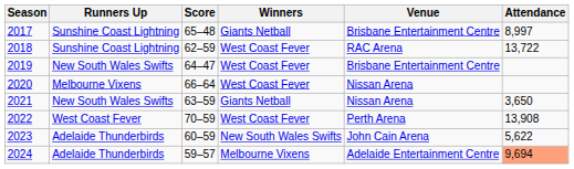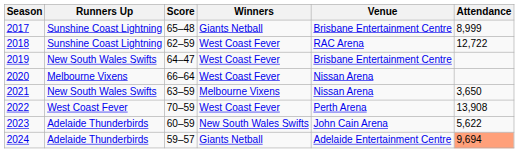2017 | Attendance: 8,997 -> 8,999
2018 | Attendance: 13,722 -> 12,722
2021 | Winners: Giants Netball -> Melbourne Vixens
2024 | Winners: Melbourne Vixens -> Giants Netball
